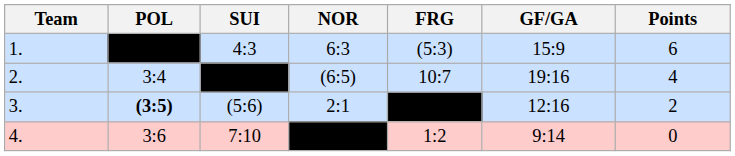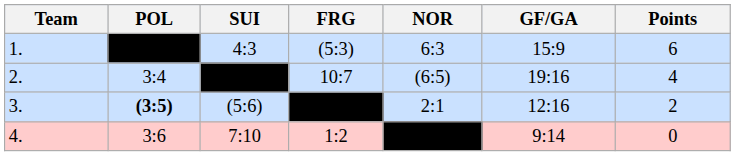columns swapped: FRG <-> NOR
